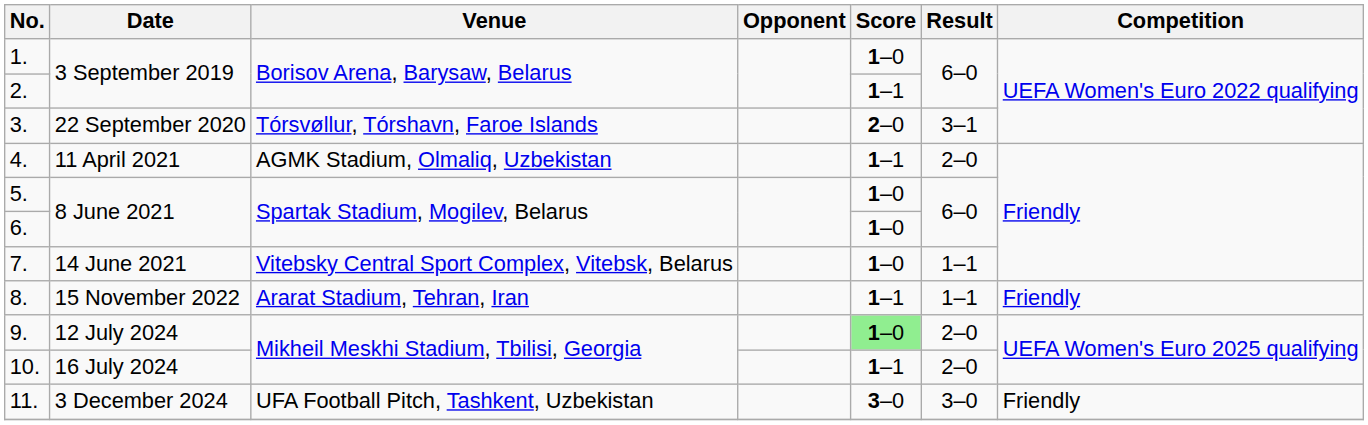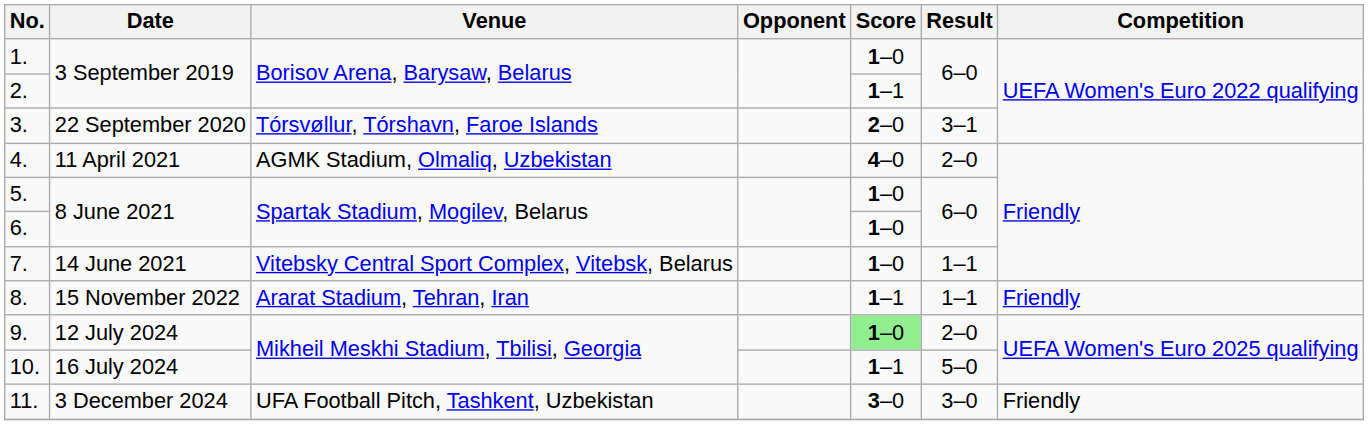4. | Score: 1–1 -> 4–0
10. | Result: 2–0 -> 5–0
